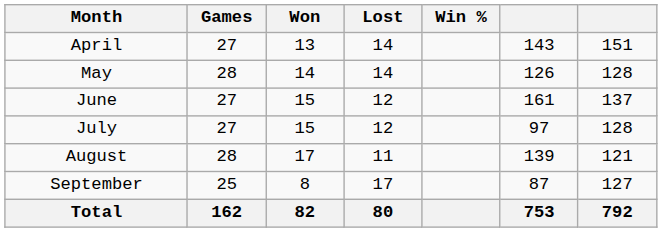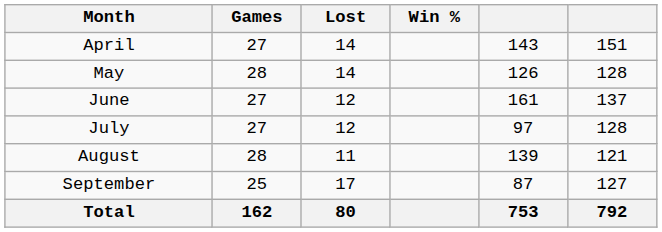- column: Won | 13 | 14 | 15 | 15 | 17 | 8 | 82
